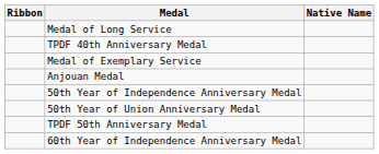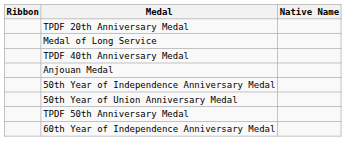+ row: TPDF 20th Anniversary Medal
- row: Medal of Exemplary Service
